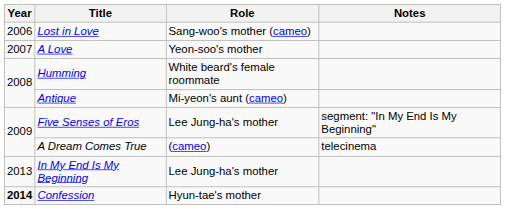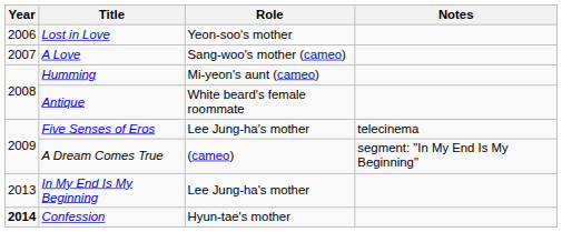Lost in Love | Role: Sang-woo's mother (cameo) -> Yeon-soo's mother
A Love | Role: Yeon-soo's mother -> Sang-woo's mother (cameo)
Humming | Role: White beard's female roommate -> Mi-yeon's aunt (cameo)
Antique | Role: Mi-yeon's aunt (cameo) -> White beard's female roommate
Five Senses of Eros | Notes: segment: "In My End Is My Beginning" -> telecinema
A Dream Comes True | Notes: telecinema -> segment: "In My End Is My Beginning"
